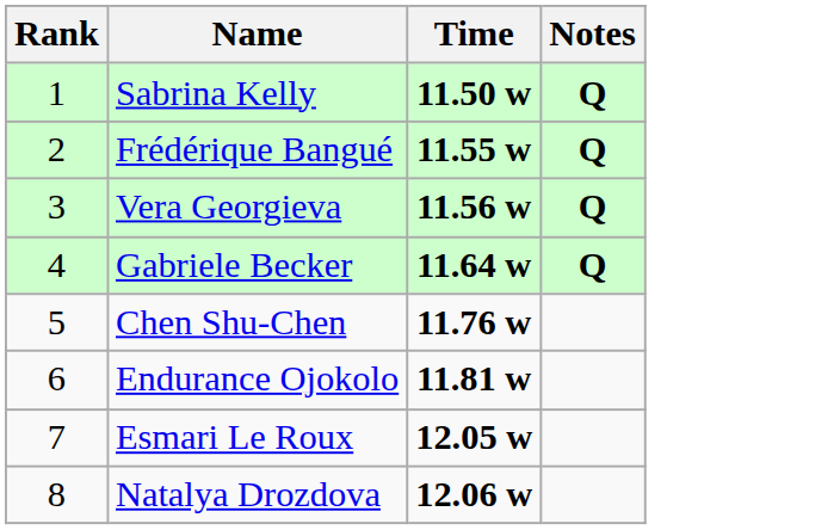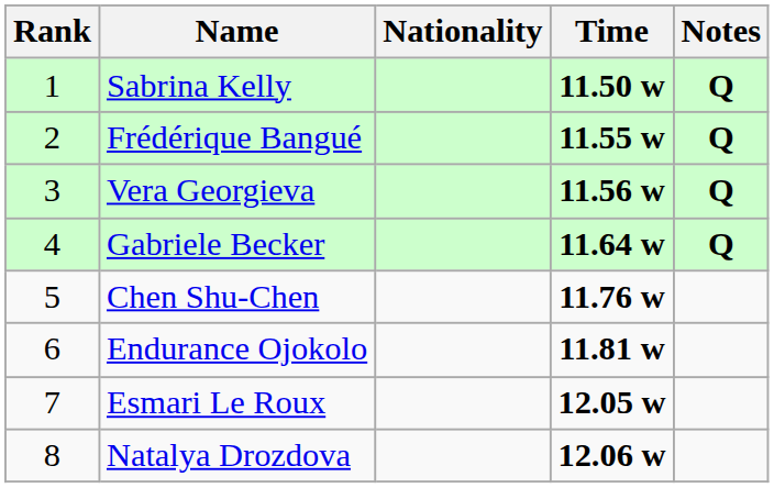+ column: Nationality
